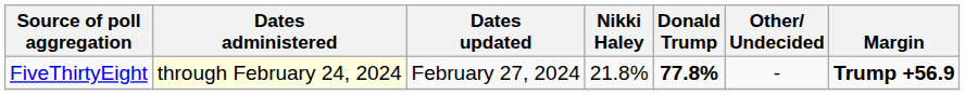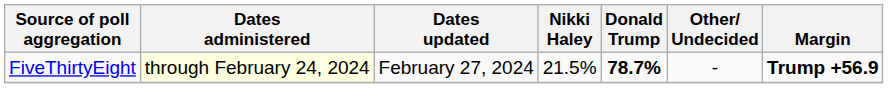FiveThirtyEight | Nikki Haley: 21.8% -> 21.5%
FiveThirtyEight | Donald Trump: 77.8% -> 78.7%
